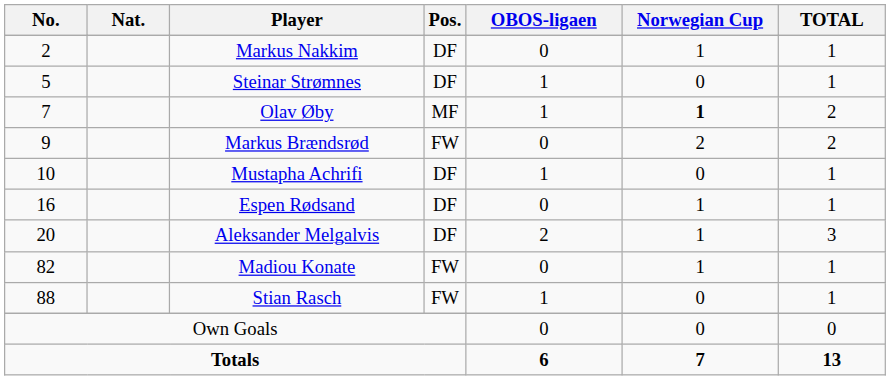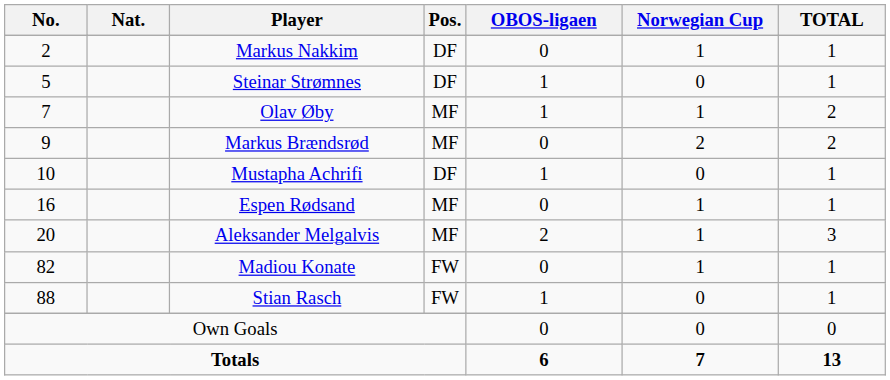Olav Øby | Norwegian Cup: bold -> normal
Markus Brændsrød | Pos.: FW -> MF
Espen Rødsand | Pos.: DF -> MF
Aleksander Melgalvis | Pos.: DF -> MF
